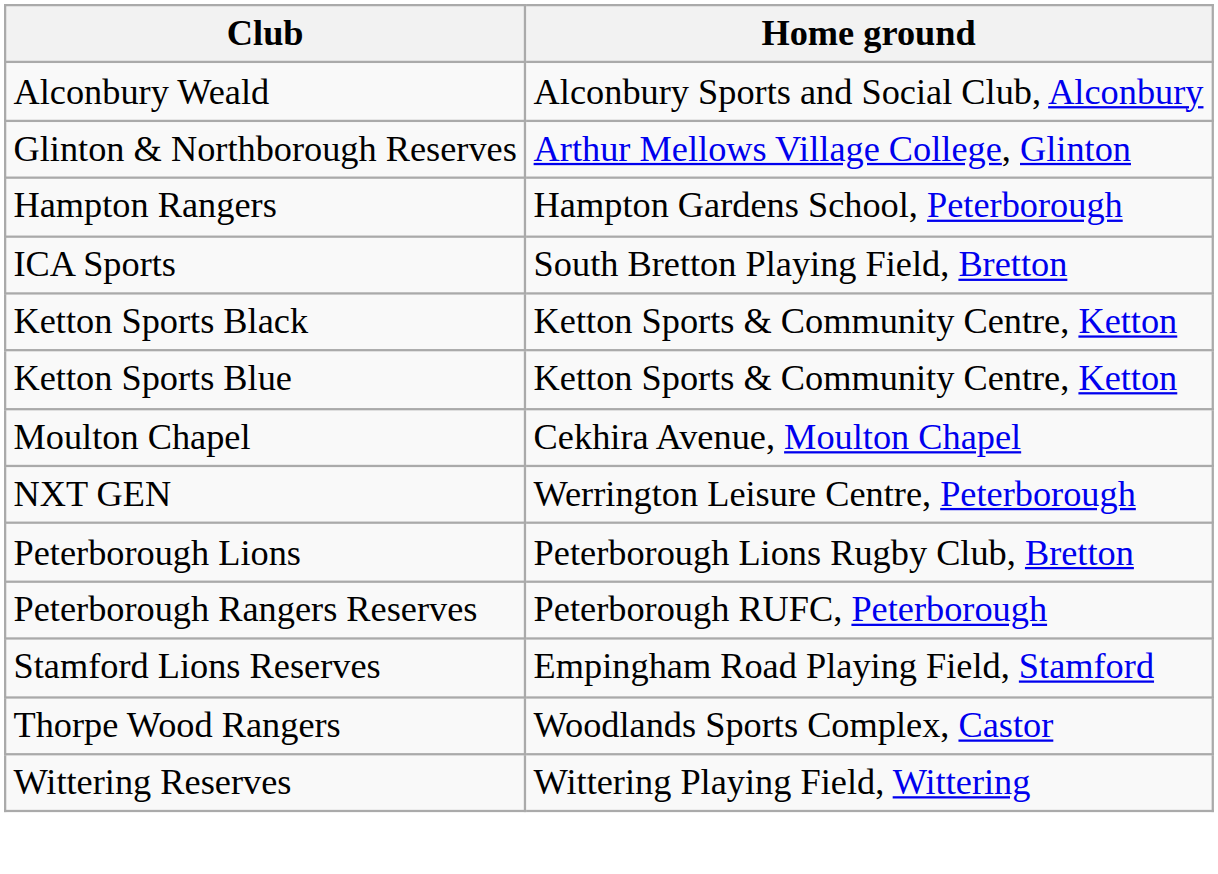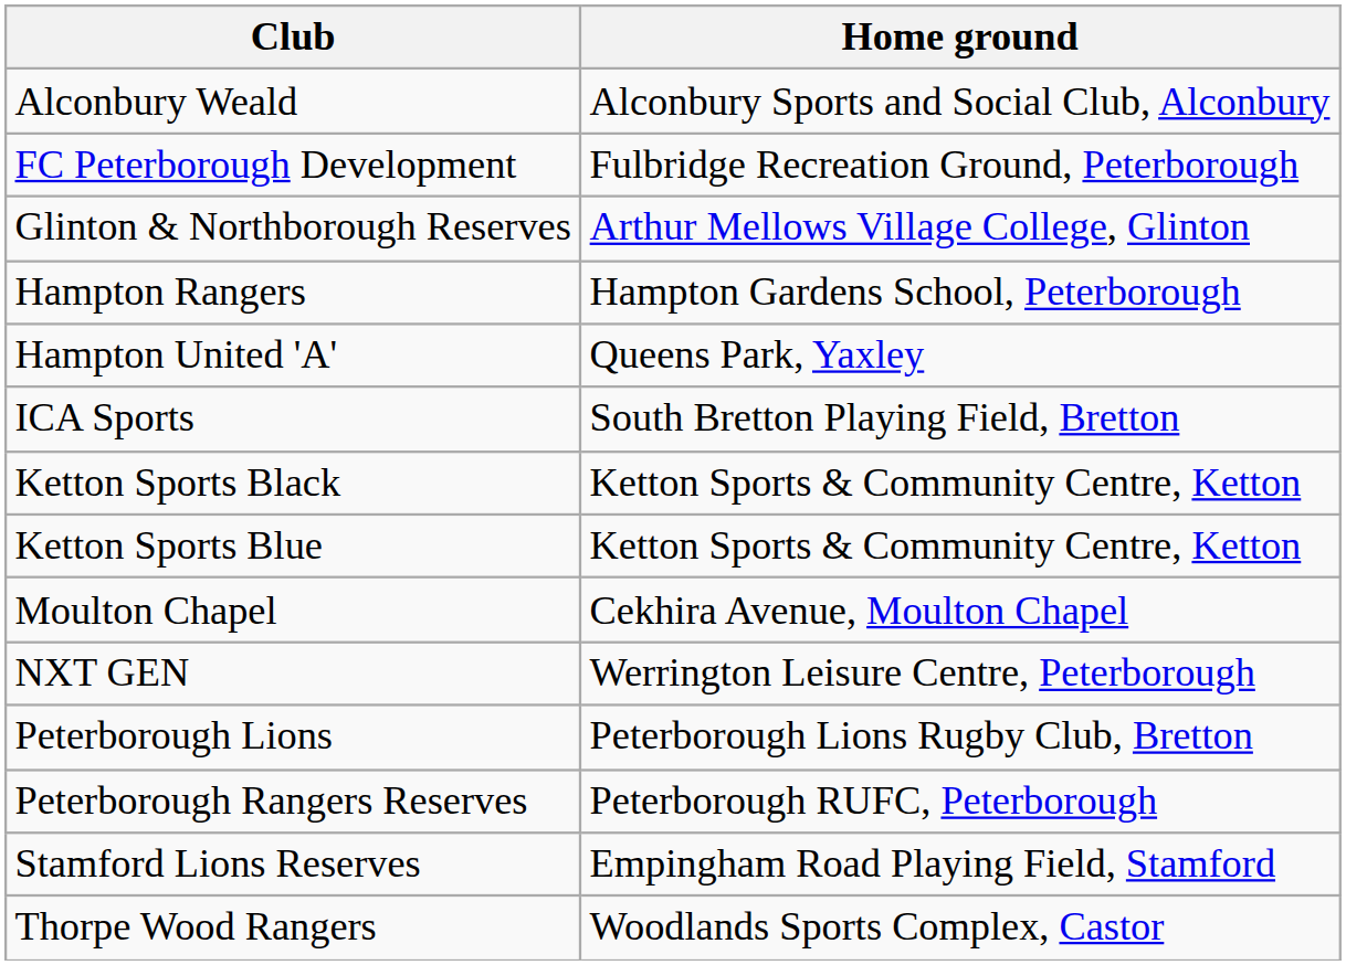+ row: FC Peterborough Development | Fulbridge Recreation Ground, Peterborough
+ row: Hampton United 'A' | Queens Park, Yaxley
- row: Wittering Reserves | Wittering Playing Field, Wittering
